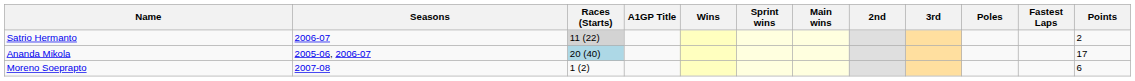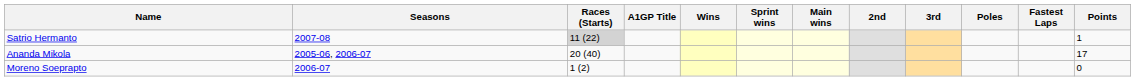Satrio Hermanto | Seasons: 2006-07 -> 2007-08
Satrio Hermanto | Points: 2 -> 1
Ananda Mikola | Races (Starts): lightblue background -> no background
Moreno Soeprapto | Seasons: 2007-08 -> 2006-07
Moreno Soeprapto | Points: 6 -> 0
